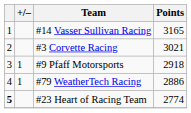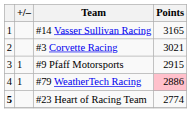#9 Pfaff Motorsports | Points: 2918 -> 2915
#79 WeatherTech Racing | Points: no background -> pink background
